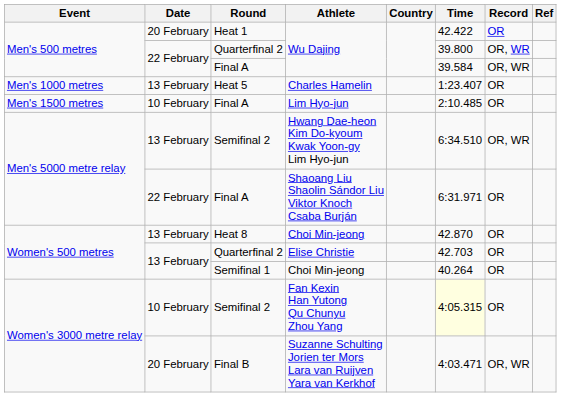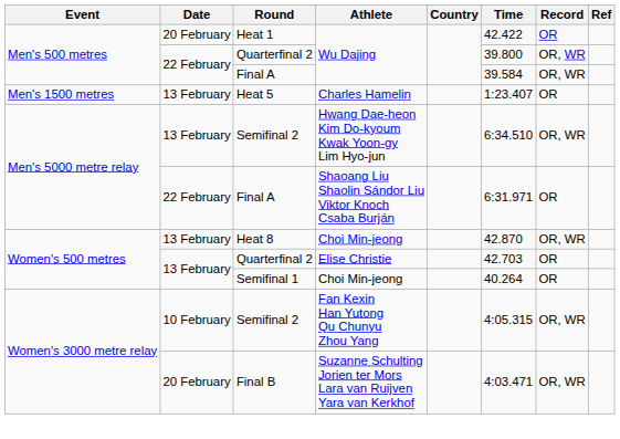Charles Hamelin | Event: Men's 1000 metres -> Men's 1500 metres
- row: Men's 1500 metres | 10 February | Final A | Lim Hyo-jun | 2:10.485 | OR
Heat 8 / Choi Min-jeong | Record: OR -> OR, WR
Fan Kexin Han Yutong Qu Chunyu Zhou Yang | Time: lightyellow background -> no background
Fan Kexin Han Yutong Qu Chunyu Zhou Yang | Record: OR -> OR, WR
